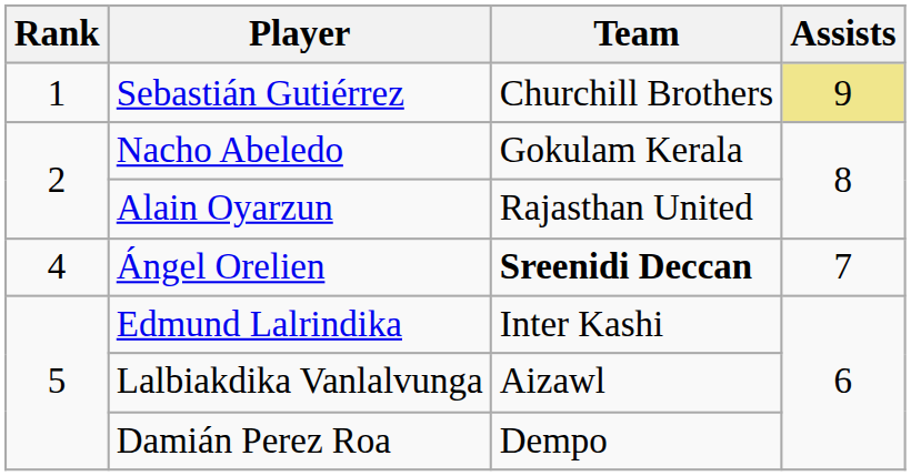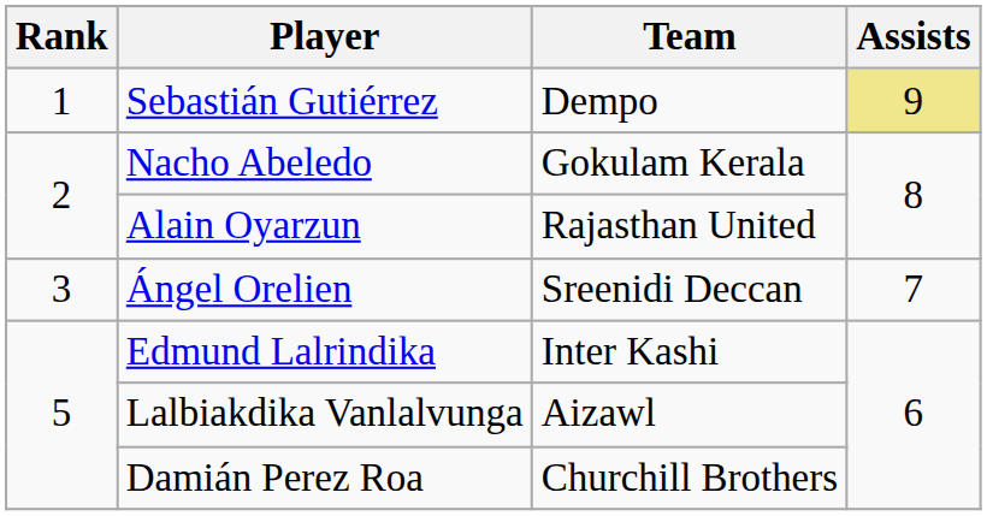Sebastián Gutiérrez | Team: Churchill Brothers -> Dempo
Ángel Orelien | Rank: 4 -> 3
Ángel Orelien | Team: bold -> normal
Damián Perez Roa | Team: Dempo -> Churchill Brothers
